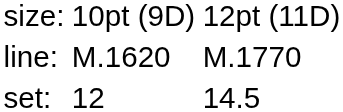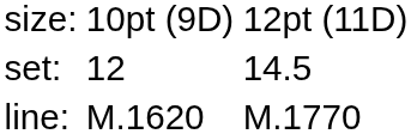rows swapped: set: <-> line:
